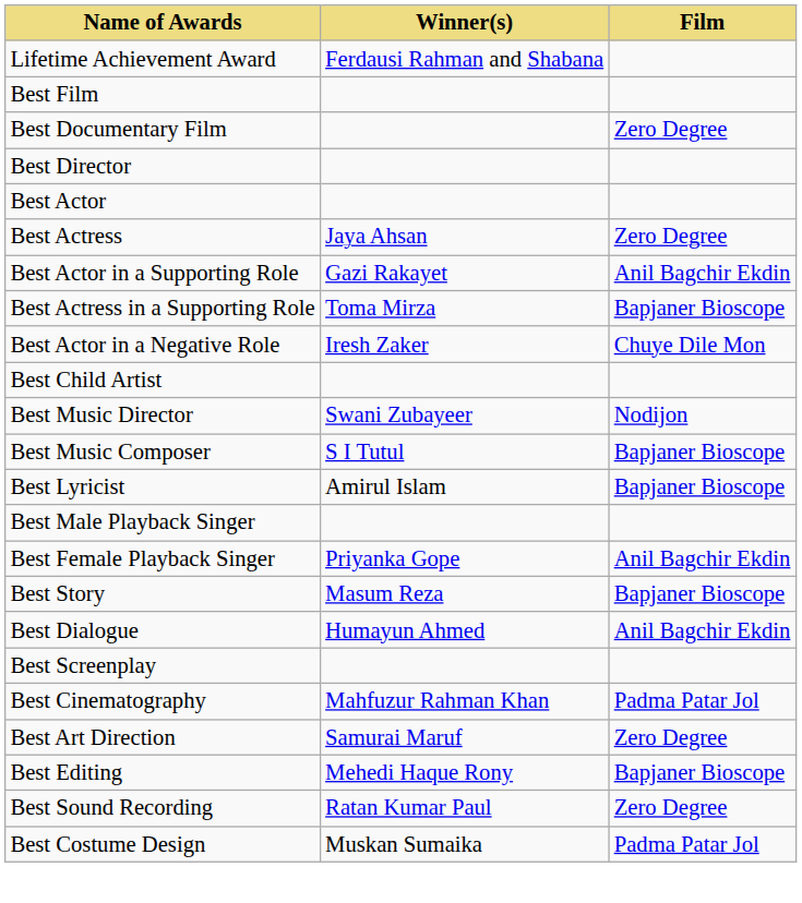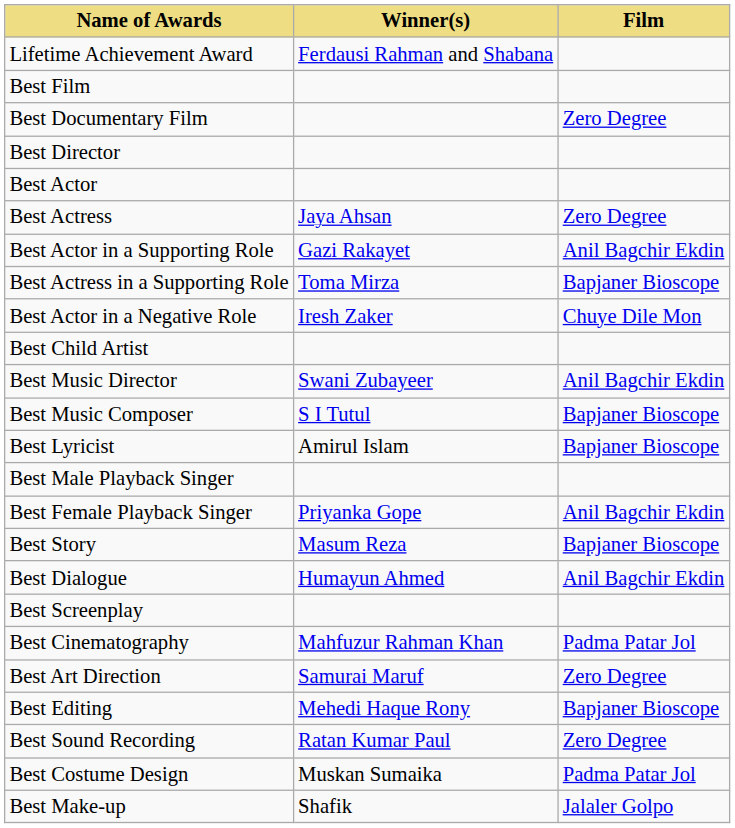Best Music Director | Film: Nodijon -> Anil Bagchir Ekdin
+ row: Best Make-up | Shafik | Jalaler Golpo
